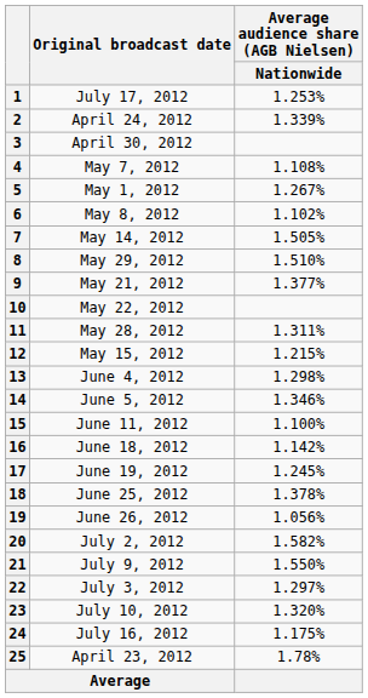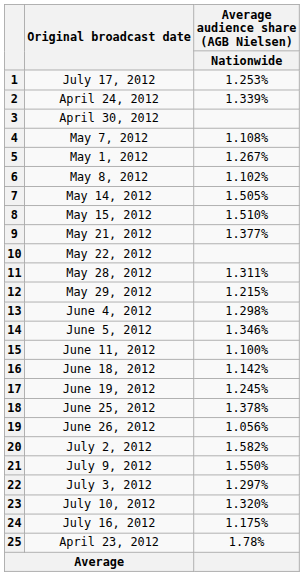8 | Original broadcast date: May 29, 2012 -> May 15, 2012
12 | Original broadcast date: May 15, 2012 -> May 29, 2012
